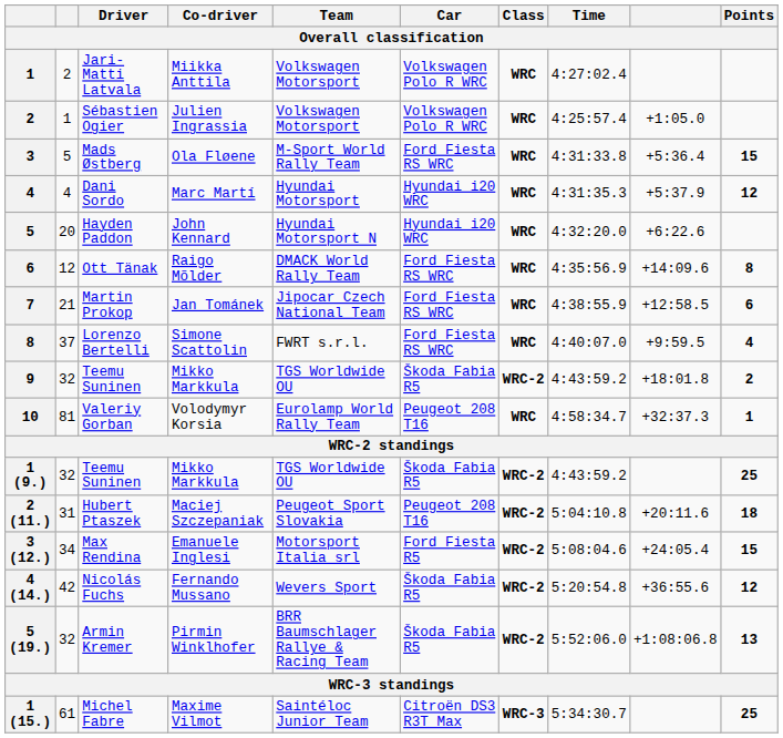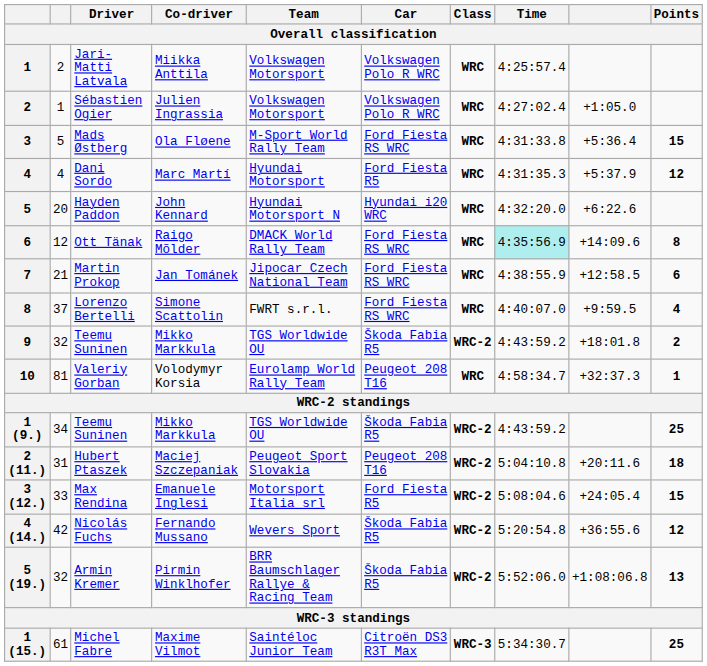Jari-Matti Latvala | Time: 4:27:02.4 -> 4:25:57.4
Sébastien Ogier | Time: 4:25:57.4 -> 4:27:02.4
Dani Sordo | Car: Hyundai i20 WRC -> Ford Fiesta R5
Ott Tänak | Time: no background -> paleturquoise background
1 (9.) / Teemu Suninen | column 2: 32 -> 34
Max Rendina | column 2: 34 -> 33
